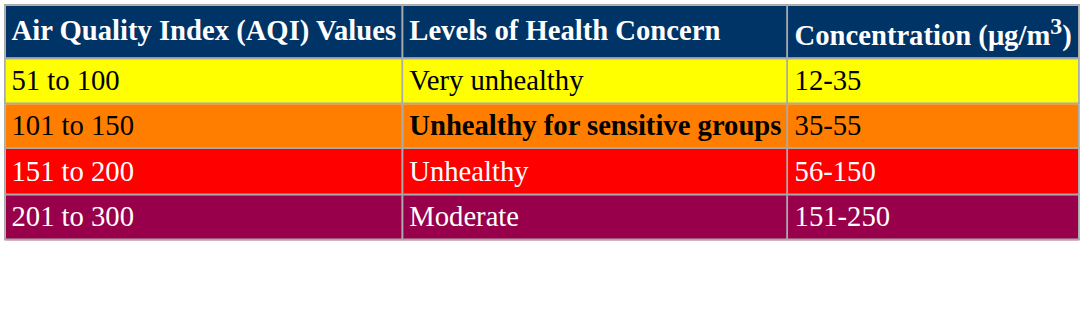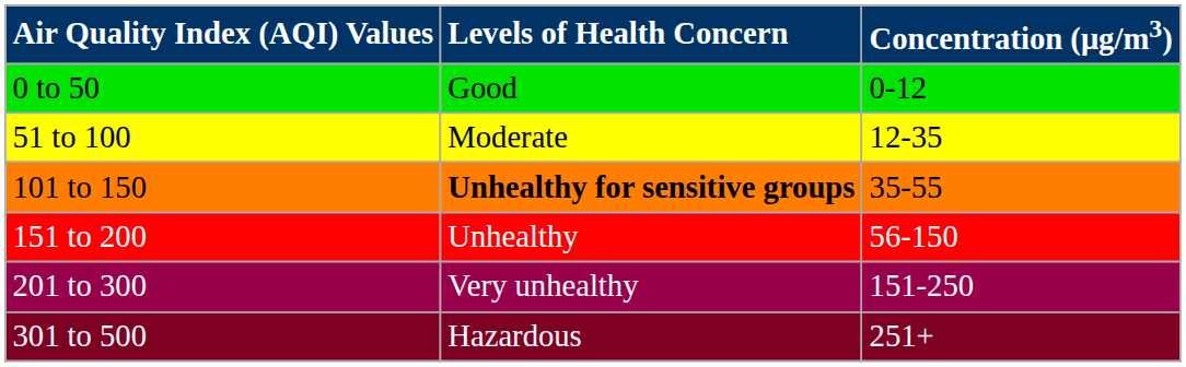+ row: 0 to 50 | Good | 0-12
51 to 100 | Levels of Health Concern: Very unhealthy -> Moderate
201 to 300 | Levels of Health Concern: Moderate -> Very unhealthy
+ row: 301 to 500 | Hazardous | 251+
